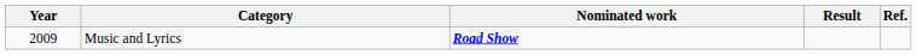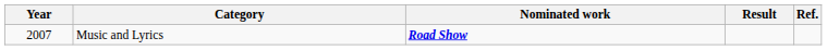Music and Lyrics | Year: 2009 -> 2007
